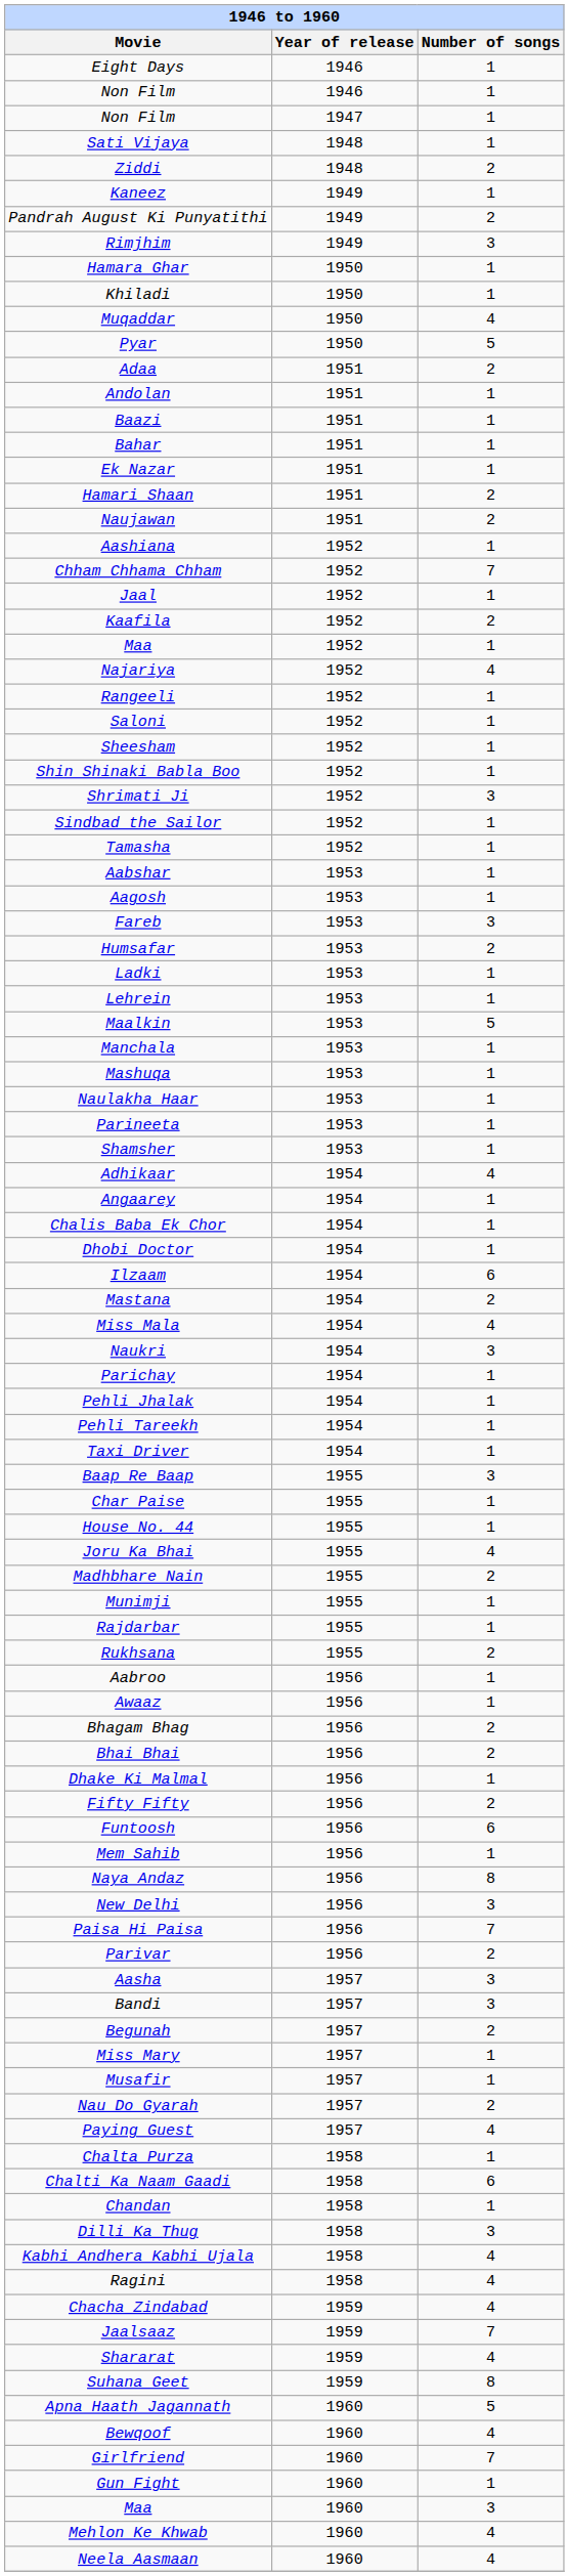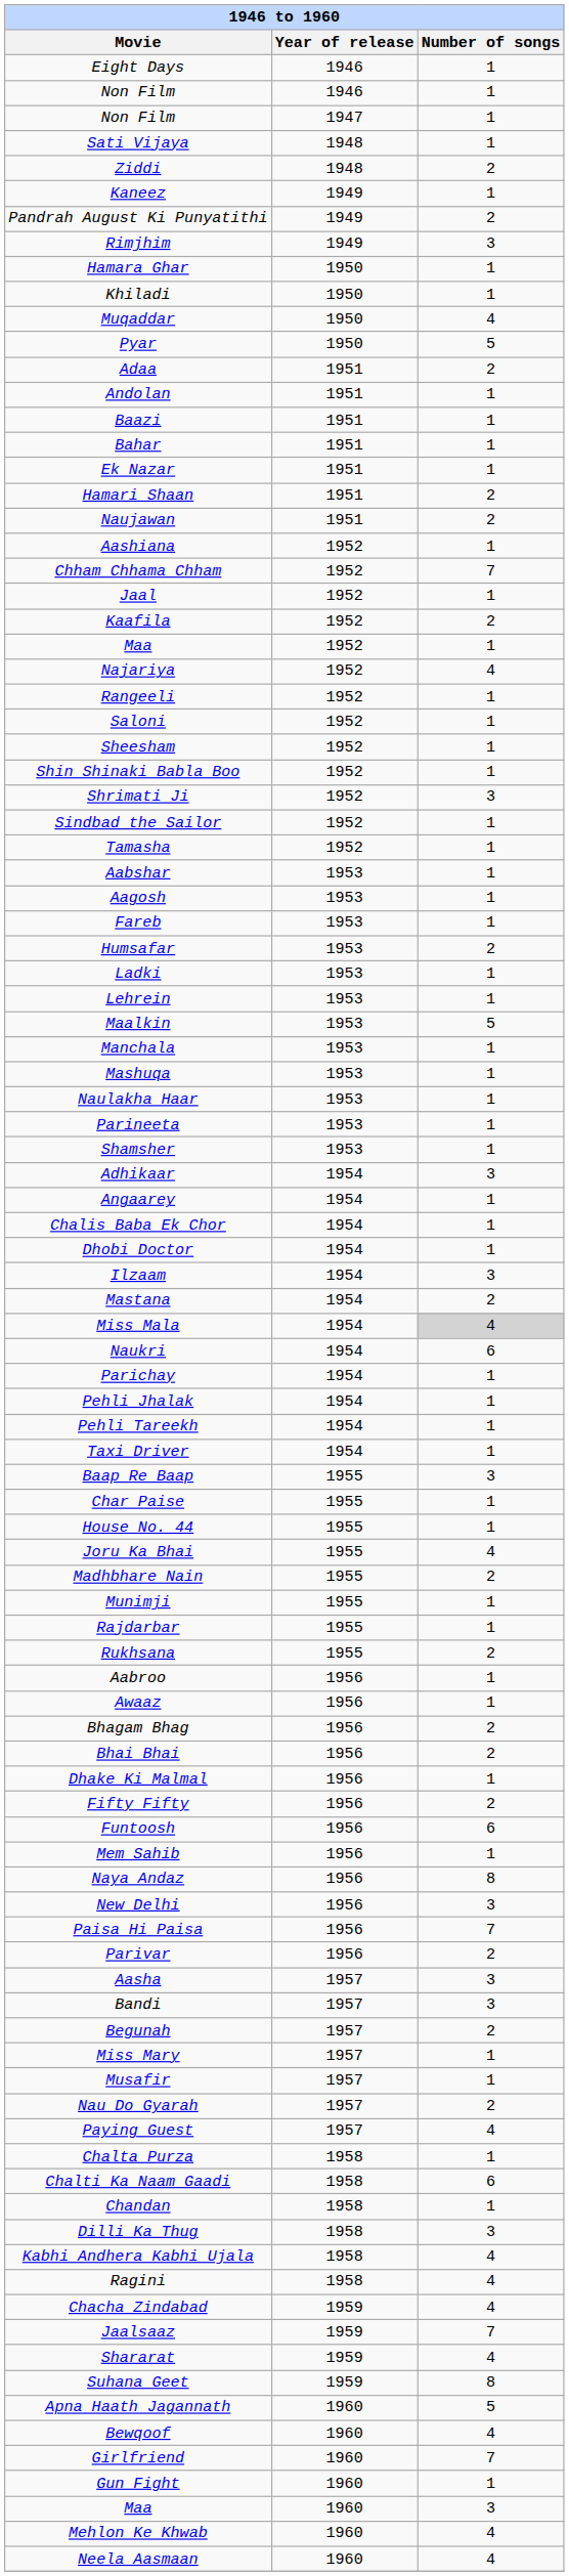Fareb | Number of songs: 3 -> 1
Adhikaar | Number of songs: 4 -> 3
Ilzaam | Number of songs: 6 -> 3
Miss Mala | Number of songs: no background -> lightgrey background
Naukri | Number of songs: 3 -> 6
